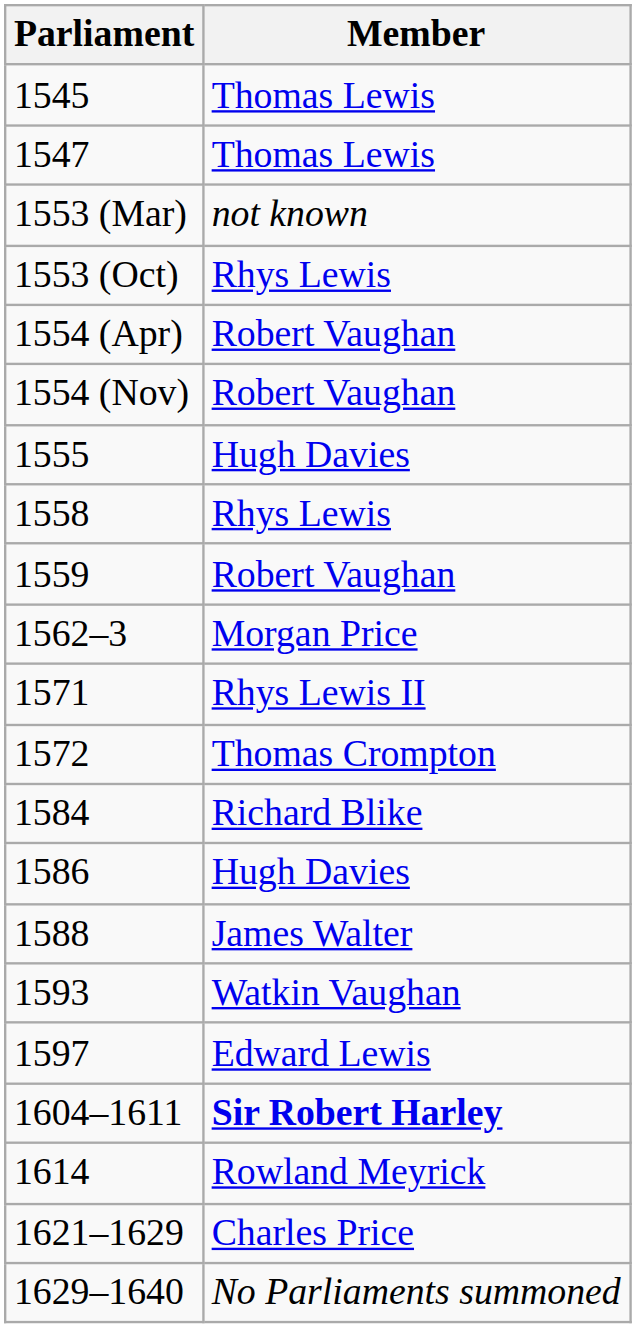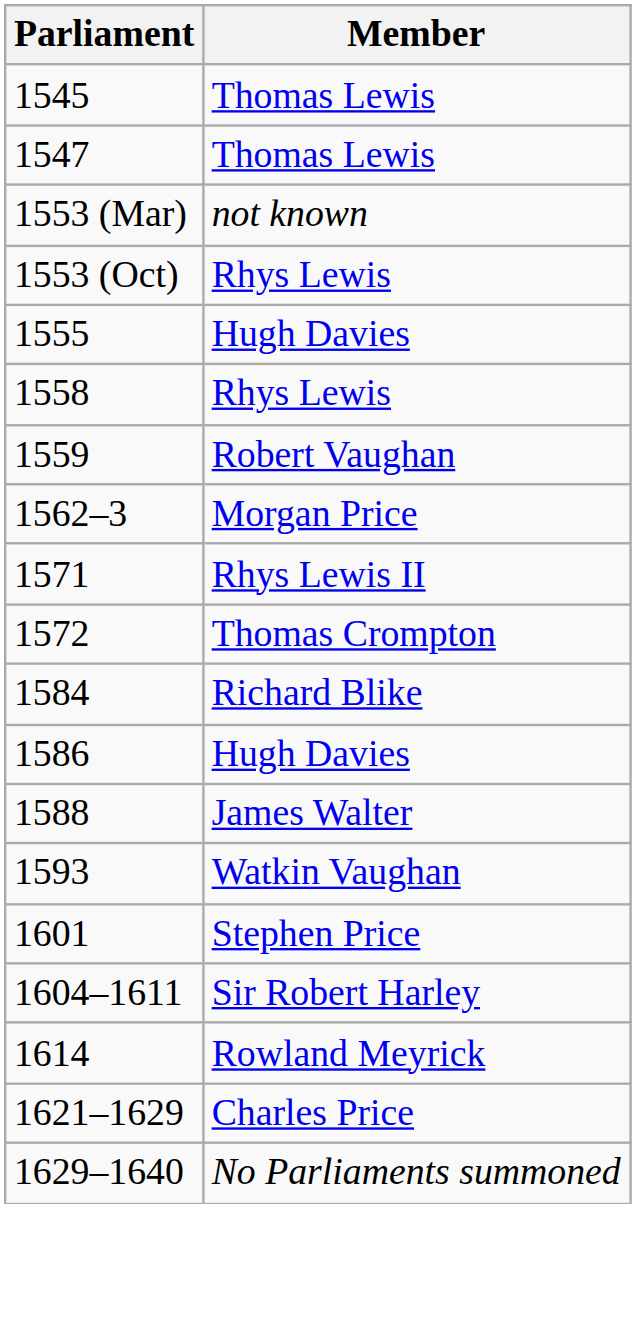- row: 1554 (Apr) | Robert Vaughan
- row: 1554 (Nov) | Robert Vaughan
- row: 1597 | Edward Lewis
+ row: 1601 | Stephen Price
1604–1611 | Member: bold -> normal
